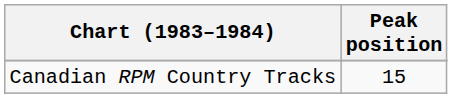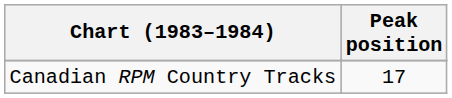Canadian RPM Country Tracks | Peak position: 15 -> 17
